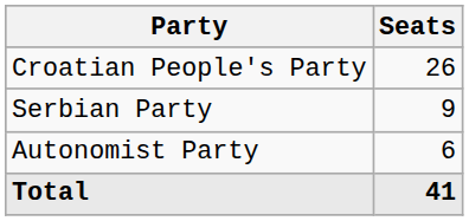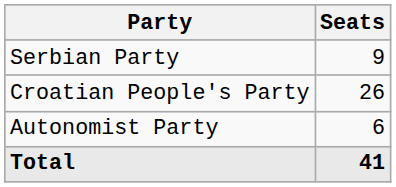rows swapped: Croatian People's Party <-> Serbian Party
